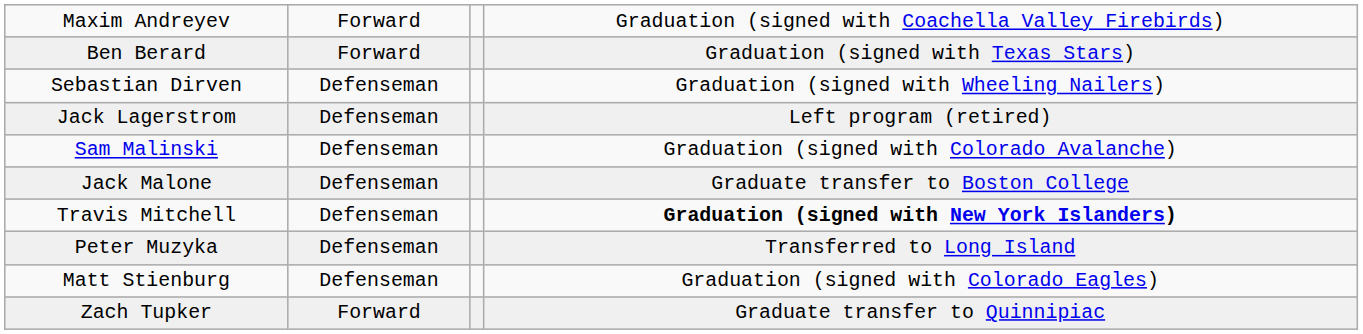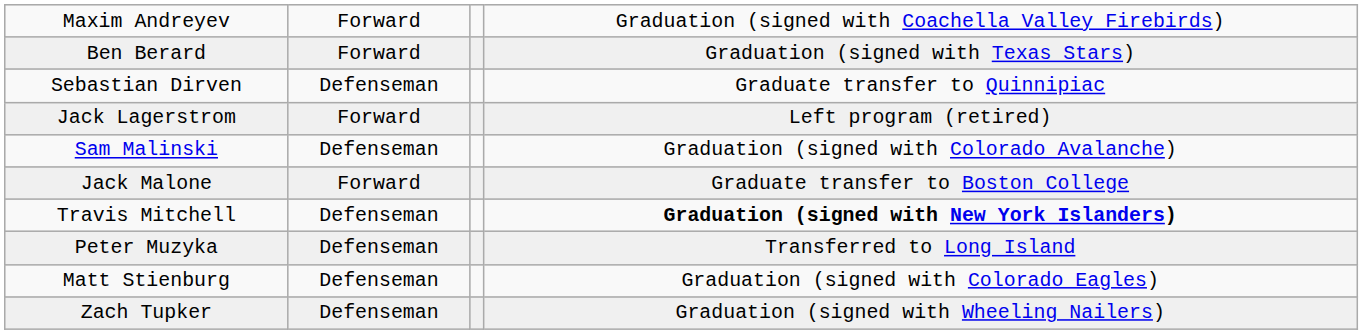Sebastian Dirven | column 4: Graduation (signed with Wheeling Nailers) -> Graduate transfer to Quinnipiac
Jack Lagerstrom | column 2: Defenseman -> Forward
Jack Malone | column 2: Defenseman -> Forward
Zach Tupker | column 2: Forward -> Defenseman
Zach Tupker | column 4: Graduate transfer to Quinnipiac -> Graduation (signed with Wheeling Nailers)
